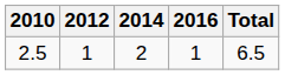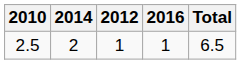columns swapped: 2012 <-> 2014
